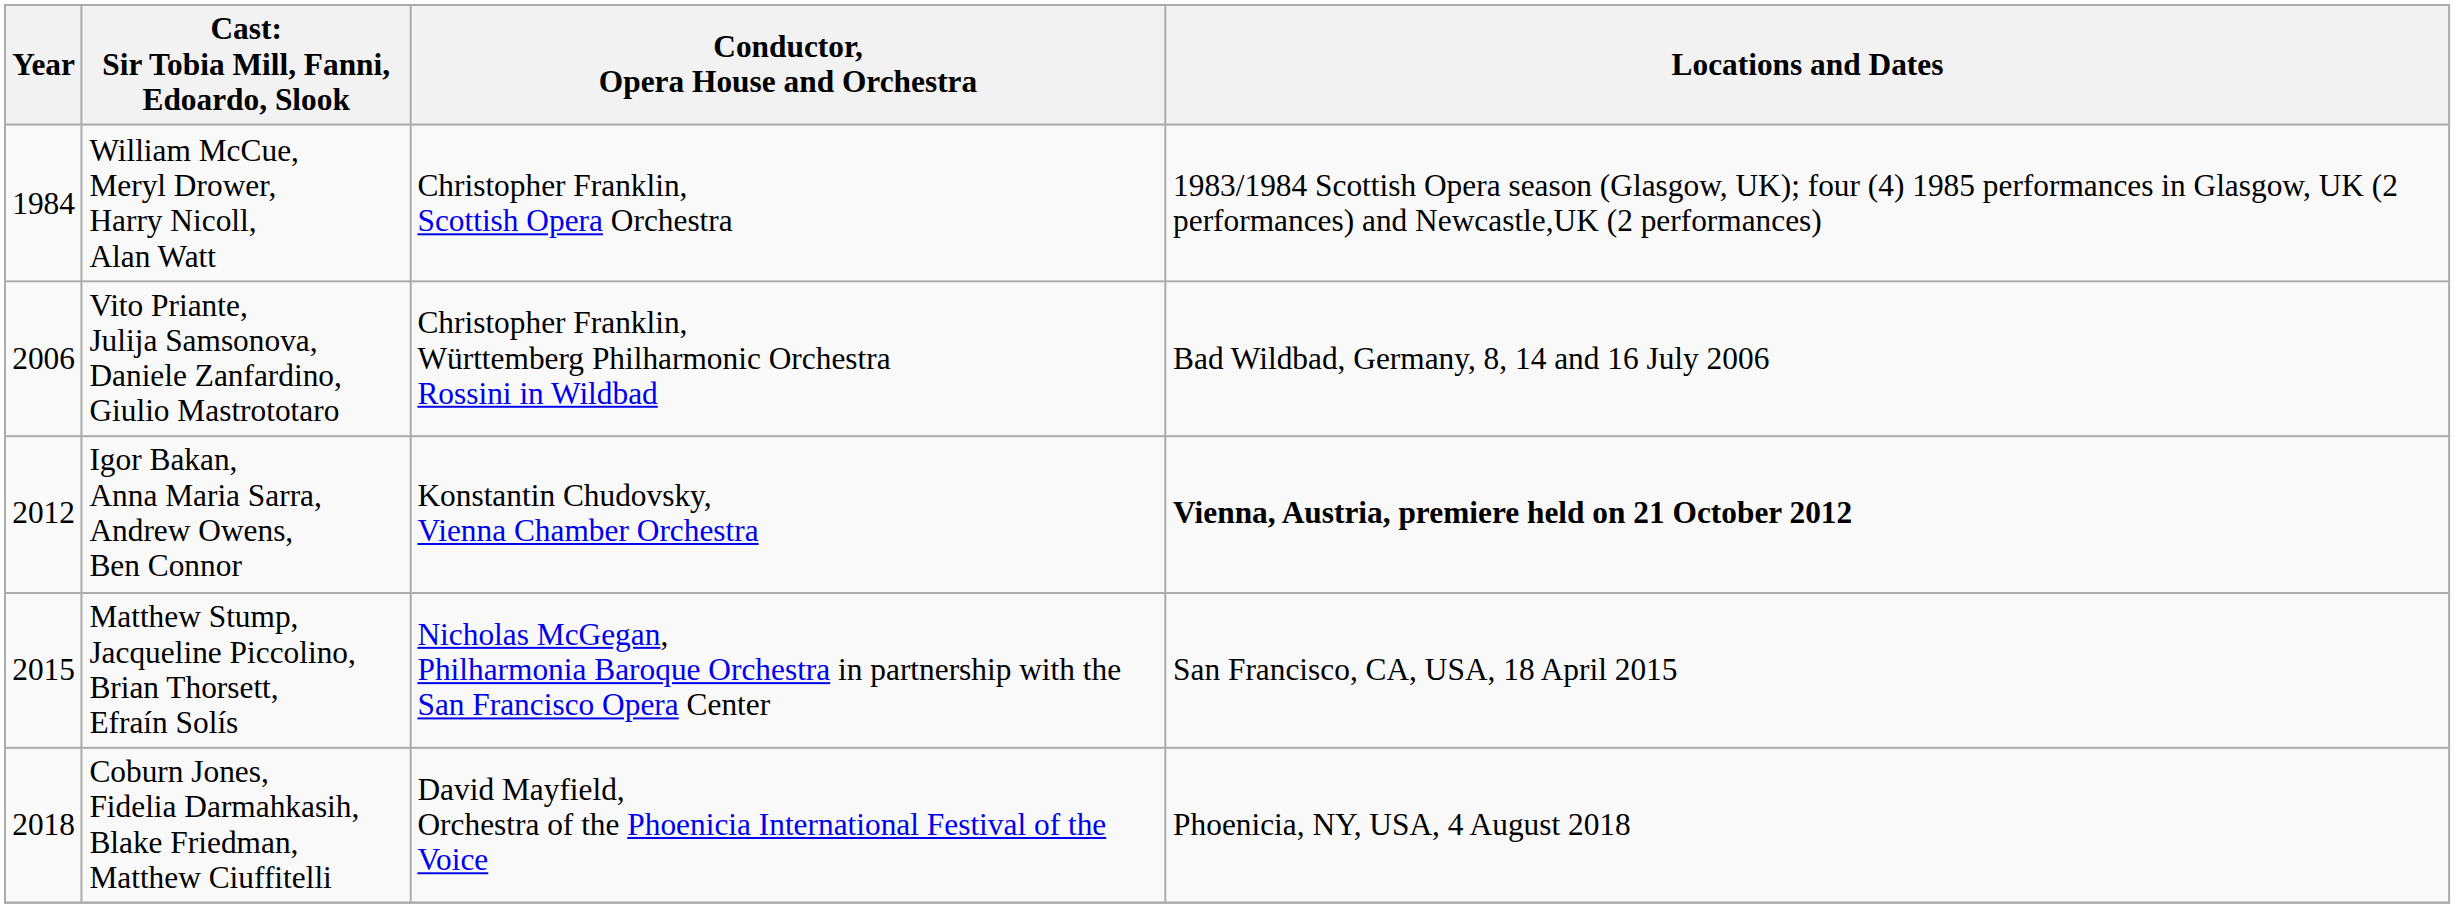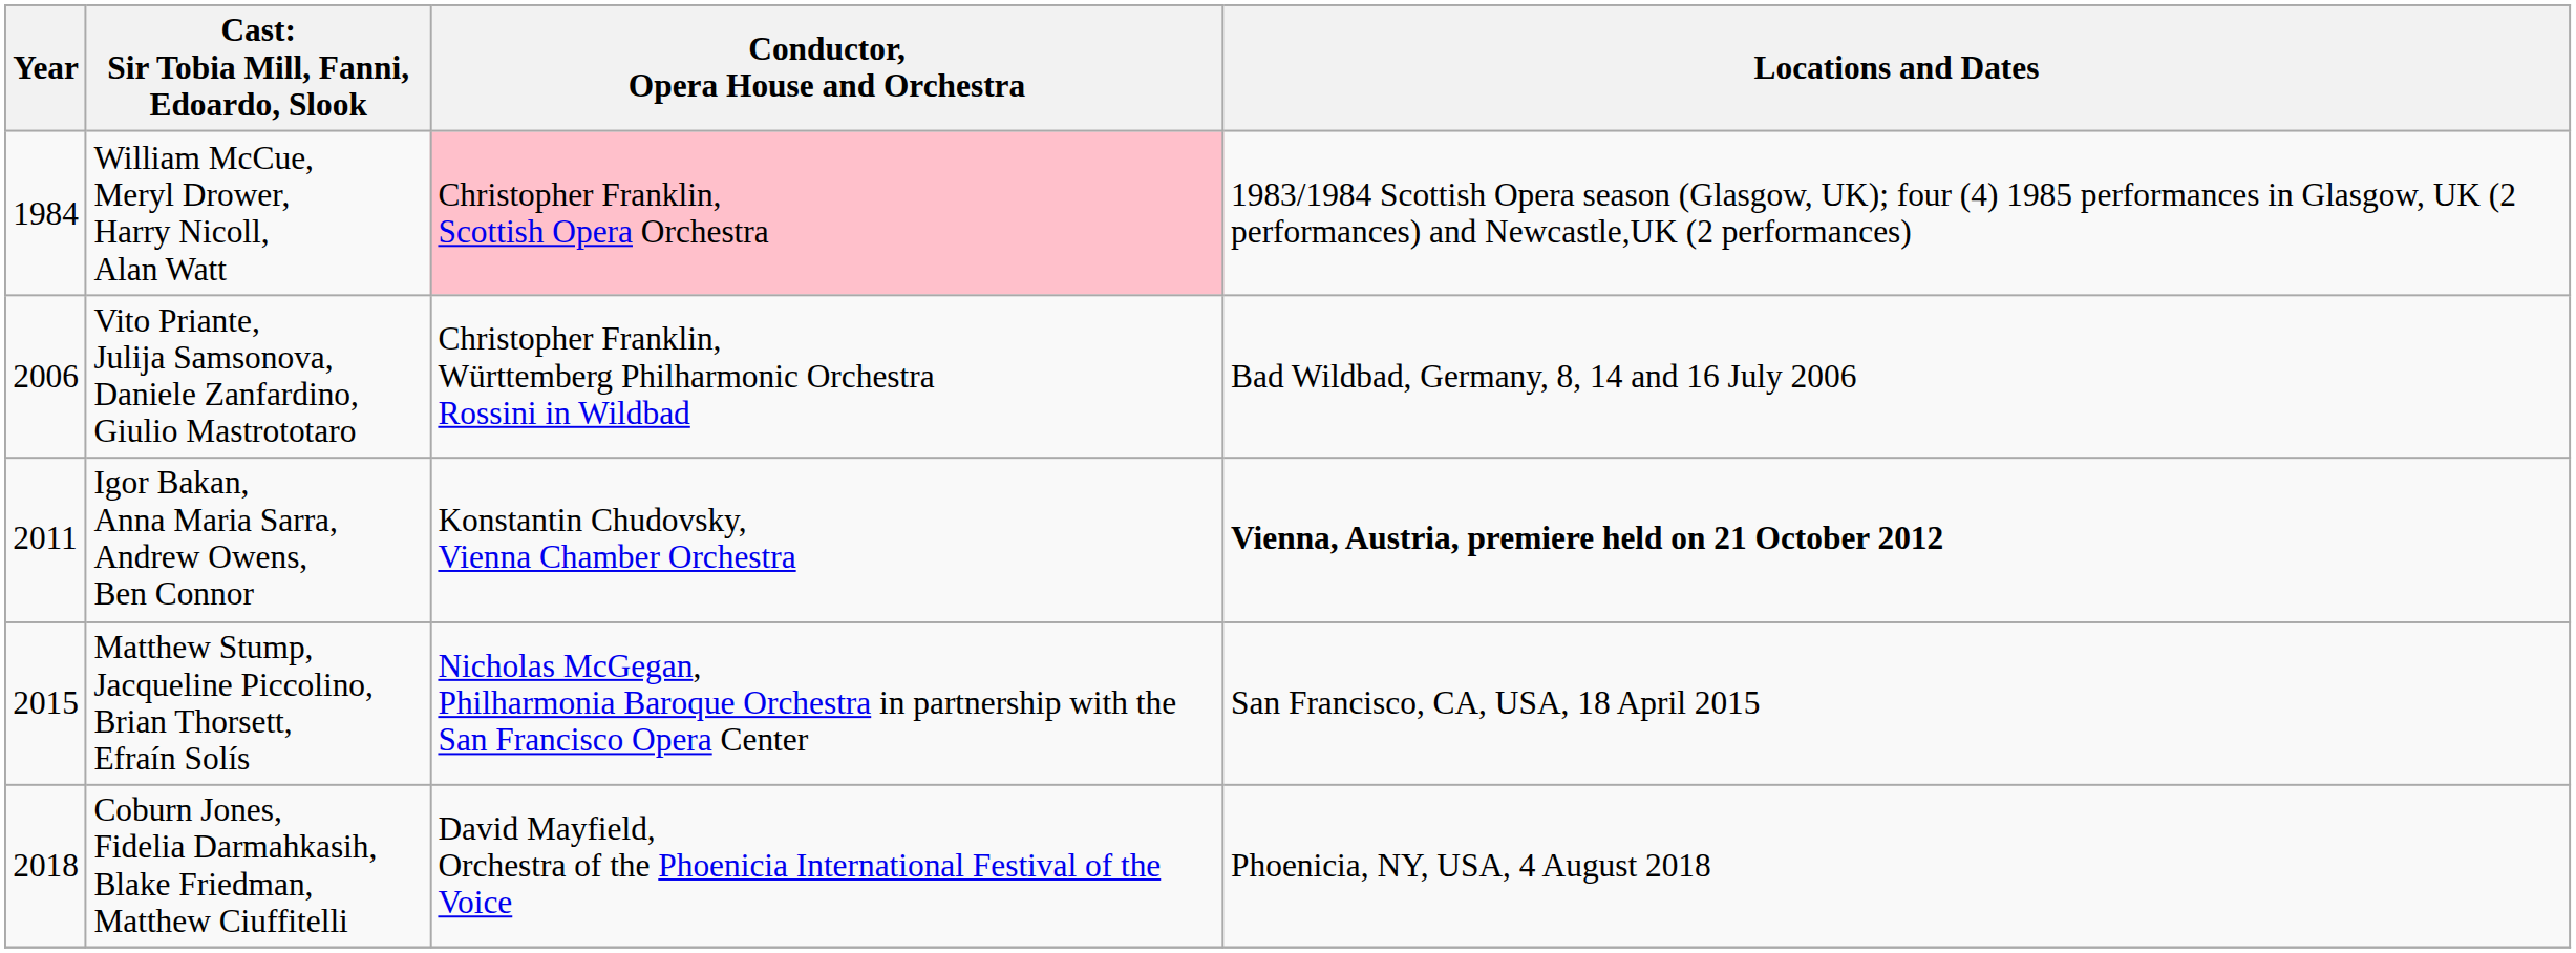William McCue, Meryl Drower, Harry Nicoll, Alan Watt | Conductor, Opera House and Orchestra: no background -> pink background
Igor Bakan, Anna Maria Sarra, Andrew Owens, Ben Connor | Year: 2012 -> 2011
